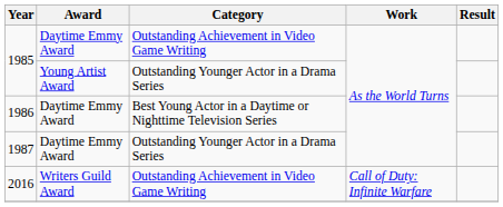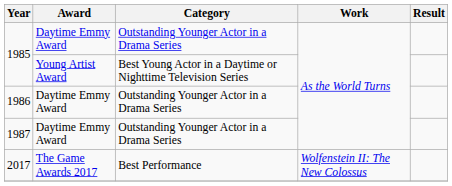1985 / Daytime Emmy Award | Category: Outstanding Achievement in Video Game Writing -> Outstanding Younger Actor in a Drama Series
1985 / Young Artist Award | Category: Outstanding Younger Actor in a Drama Series -> Best Young Actor in a Daytime or Nighttime Television Series
1986 | Category: Best Young Actor in a Daytime or Nighttime Television Series -> Outstanding Younger Actor in a Drama Series
- row: 2016 | Writers Guild Award | Outstanding Achievement in Video Game Writing | Call of Duty: Infinite Warfare
+ row: 2017 | The Game Awards 2017 | Best Performance | Wolfenstein II: The New Colossus
